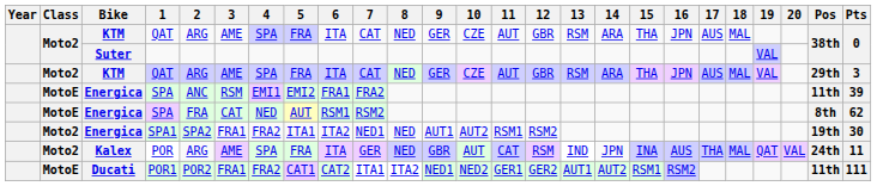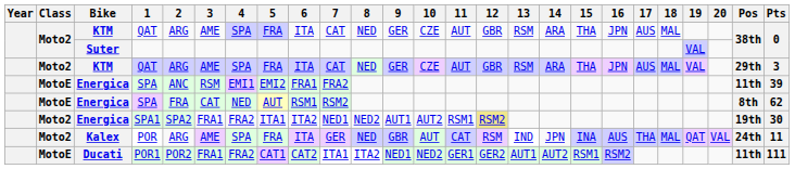SPA1 | 8: NED -> NED2
SPA1 | 12: no background -> khaki background
